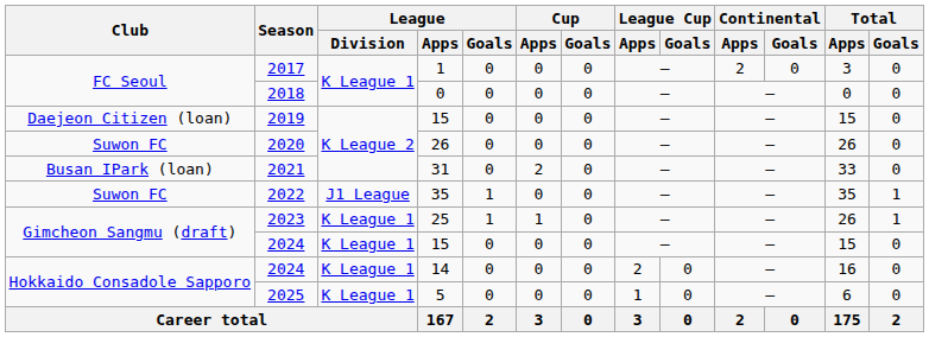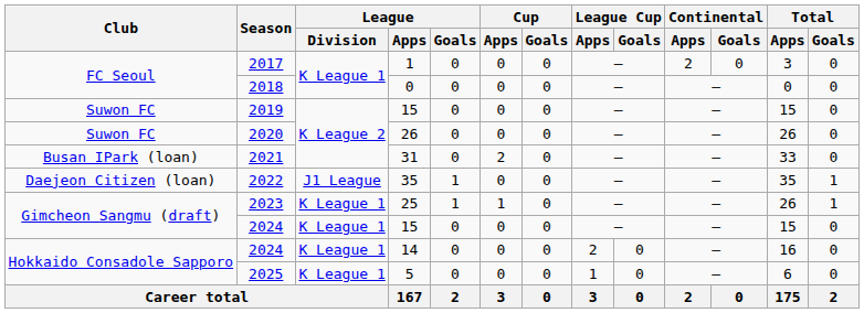2019 | Club: Daejeon Citizen (loan) -> Suwon FC
2022 | Club: Suwon FC -> Daejeon Citizen (loan)
